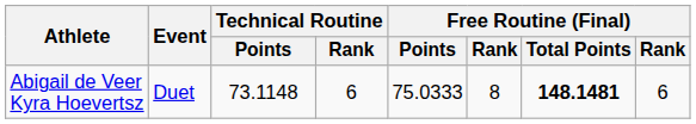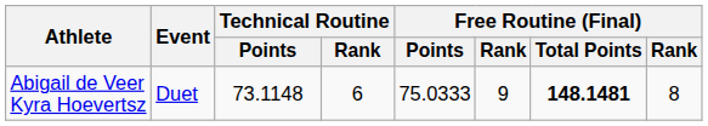Abigail de Veer Kyra Hoevertsz | column 6: 8 -> 9
Abigail de Veer Kyra Hoevertsz | column 8: 6 -> 8
